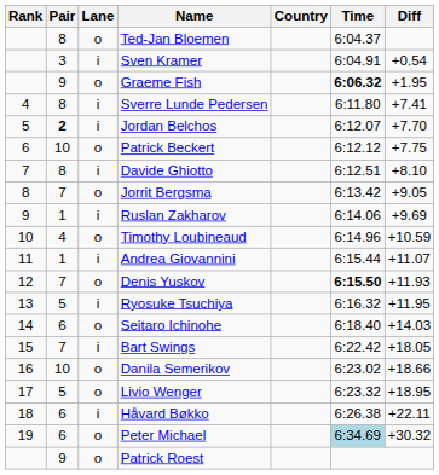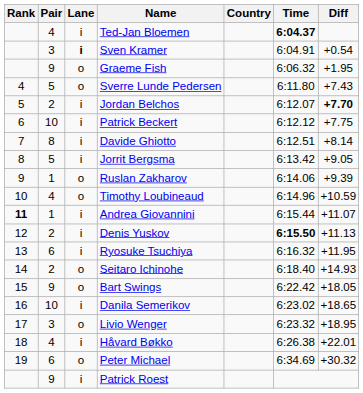Ted-Jan Bloemen | Pair: 8 -> 4
Ted-Jan Bloemen | Lane: o -> i
Ted-Jan Bloemen | Time: normal -> bold
Sven Kramer | Lane: normal -> bold
Graeme Fish | Time: bold -> normal
Sverre Lunde Pedersen | Pair: 8 -> 5
Sverre Lunde Pedersen | Lane: i -> o
Sverre Lunde Pedersen | Diff: +7.41 -> +7.43
Jordan Belchos | Pair: bold -> normal
Jordan Belchos | Diff: normal -> bold
Patrick Beckert | Lane: o -> i
Davide Ghiotto | Diff: +8.10 -> +8.14
Jorrit Bergsma | Pair: 7 -> 5
Jorrit Bergsma | Lane: o -> i
Ruslan Zakharov | Lane: i -> o
Ruslan Zakharov | Diff: +9.69 -> +9.39
Andrea Giovannini | Rank: normal -> bold
Denis Yuskov | Pair: 7 -> 2
Denis Yuskov | Lane: o -> i
Denis Yuskov | Diff: +11.93 -> +11.13
Ryosuke Tsuchiya | Pair: 5 -> 6
Seitaro Ichinohe | Pair: 6 -> 2
Seitaro Ichinohe | Diff: +14.03 -> +14.93
Bart Swings | Pair: 7 -> 9
Bart Swings | Lane: i -> o
Danila Semerikov | Lane: o -> i
Danila Semerikov | Diff: +18.66 -> +18.65
Livio Wenger | Pair: 5 -> 3
Håvard Bøkko | Pair: 6 -> 4
Håvard Bøkko | Diff: +22.11 -> +22.01
Peter Michael | Time: lightblue background -> no background
Patrick Roest | Lane: o -> i
